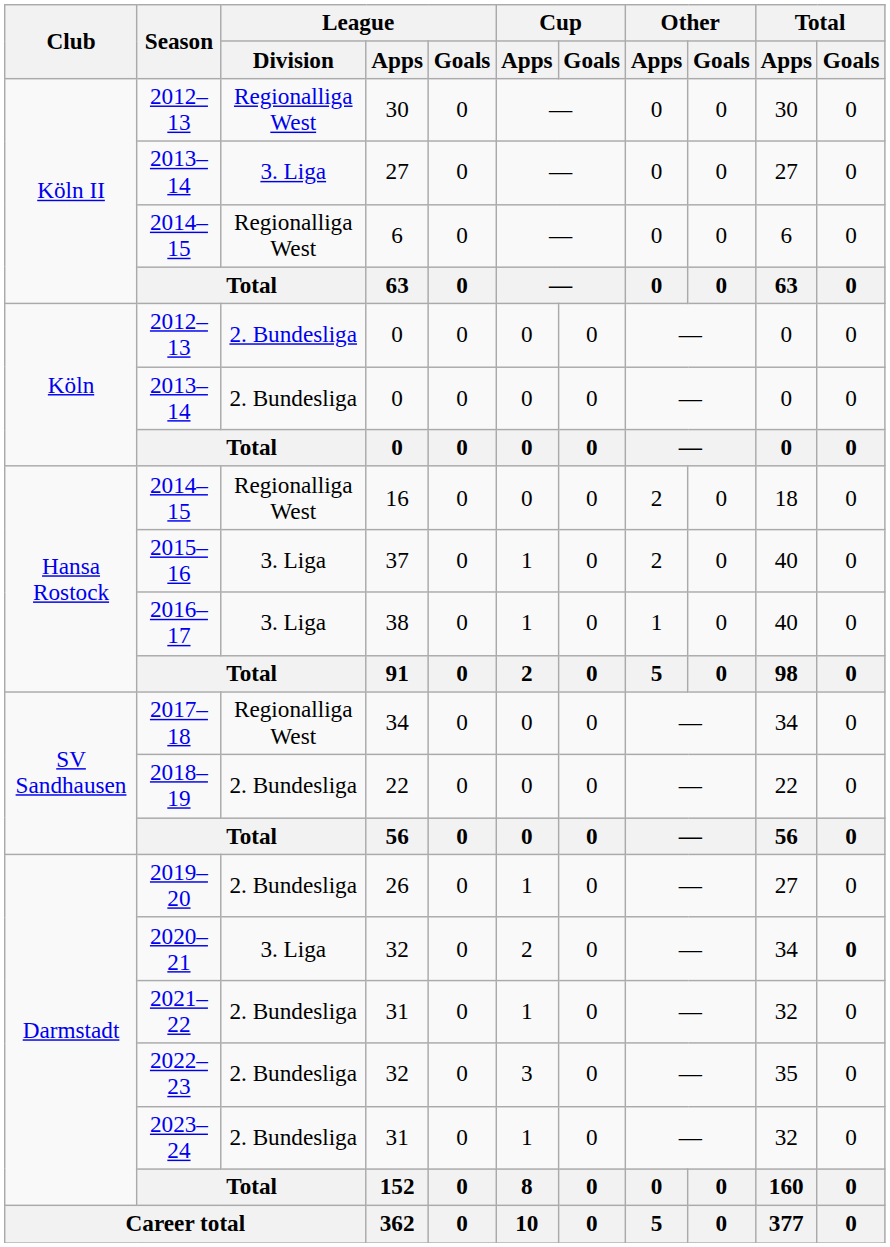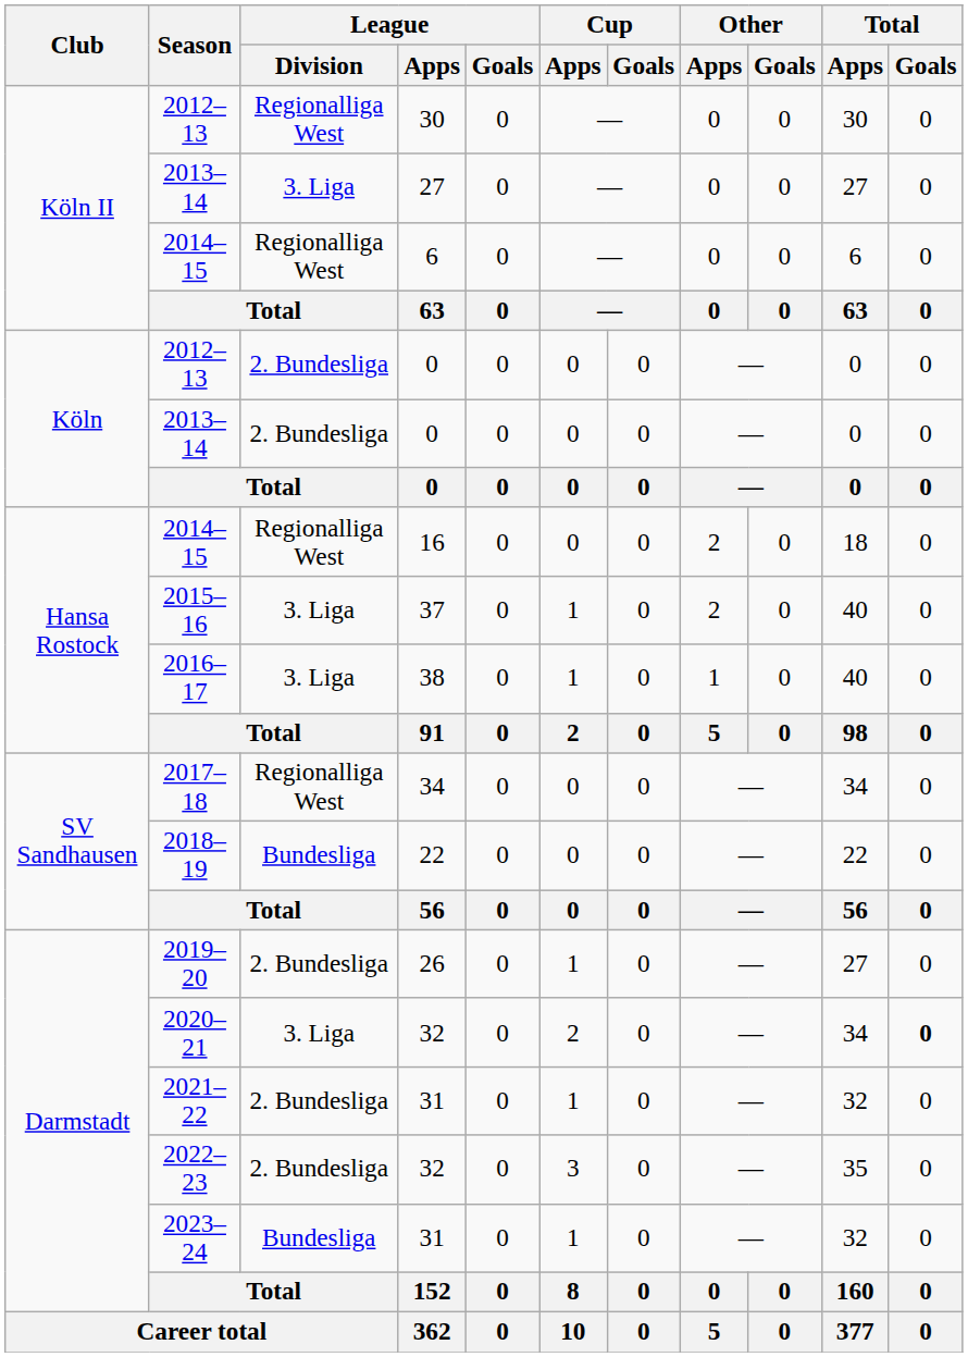2018–19 | League / Division: 2. Bundesliga -> Bundesliga
2023–24 | League / Division: 2. Bundesliga -> Bundesliga
